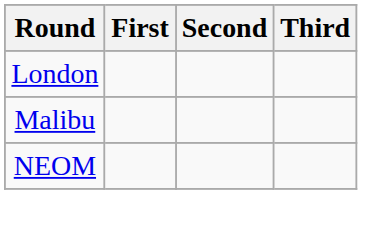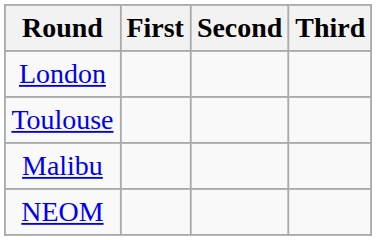+ row: Toulouse
